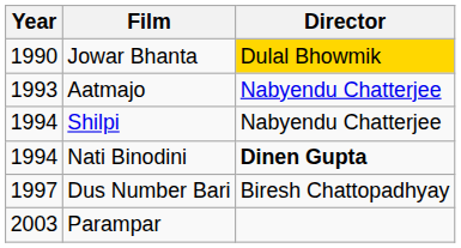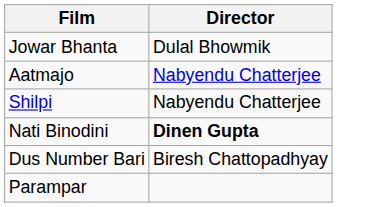- column: Year | 1990 | 1993 | 1994 | 1994 | 1997 | 2003
Jowar Bhanta | Director: gold background -> no background
